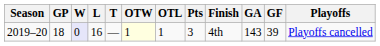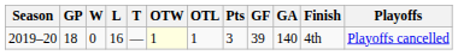columns swapped: GF <-> Finish
2019–20 | W: lavender background -> no background
2019–20 | GA: 143 -> 140
